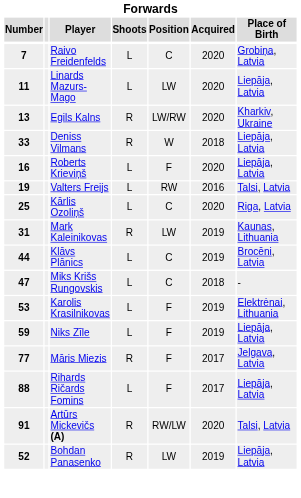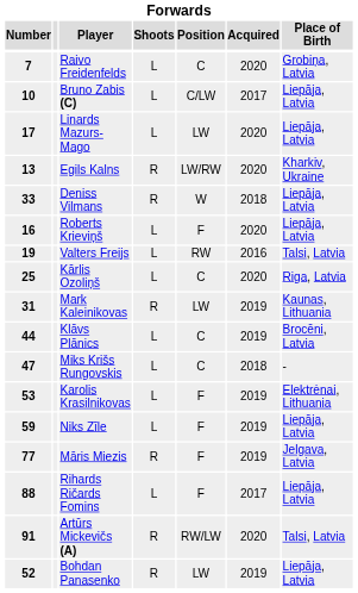+ row: 10 | Bruno Zabis (C) | L | C/LW | 2017 | Liepāja, Latvia
Linards Mazurs-Mago | Number: 11 -> 17
Māris Miezis | Acquired: 2017 -> 2019
